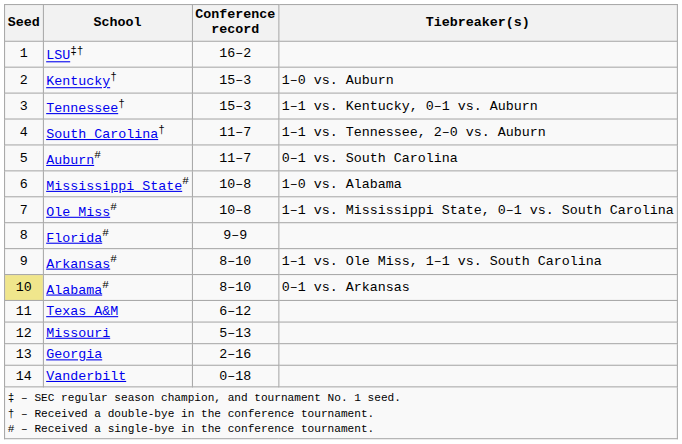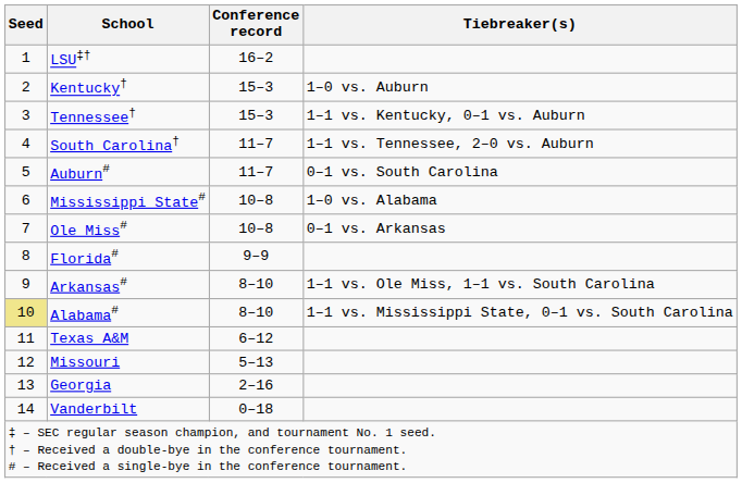Ole Miss# | Tiebreaker(s): 1–1 vs. Mississippi State, 0–1 vs. South Carolina -> 0–1 vs. Arkansas
Alabama# | Tiebreaker(s): 0–1 vs. Arkansas -> 1–1 vs. Mississippi State, 0–1 vs. South Carolina
